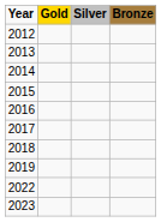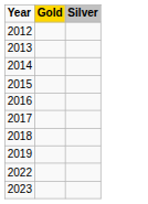- column: Bronze
